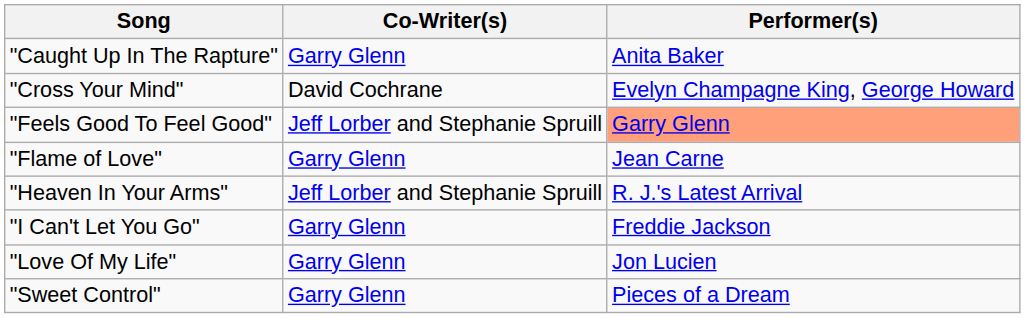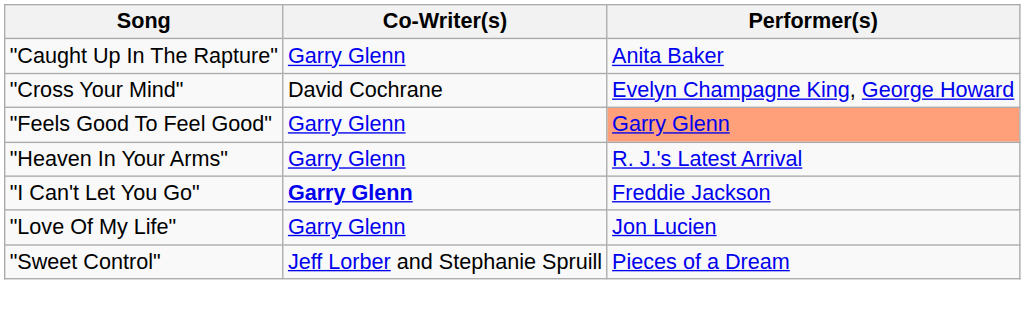"Feels Good To Feel Good" | Co-Writer(s): Jeff Lorber and Stephanie Spruill -> Garry Glenn
- row: "Flame of Love" | Garry Glenn | Jean Carne
"Heaven In Your Arms" | Co-Writer(s): Jeff Lorber and Stephanie Spruill -> Garry Glenn
"I Can't Let You Go" | Co-Writer(s): normal -> bold
"Sweet Control" | Co-Writer(s): Garry Glenn -> Jeff Lorber and Stephanie Spruill
